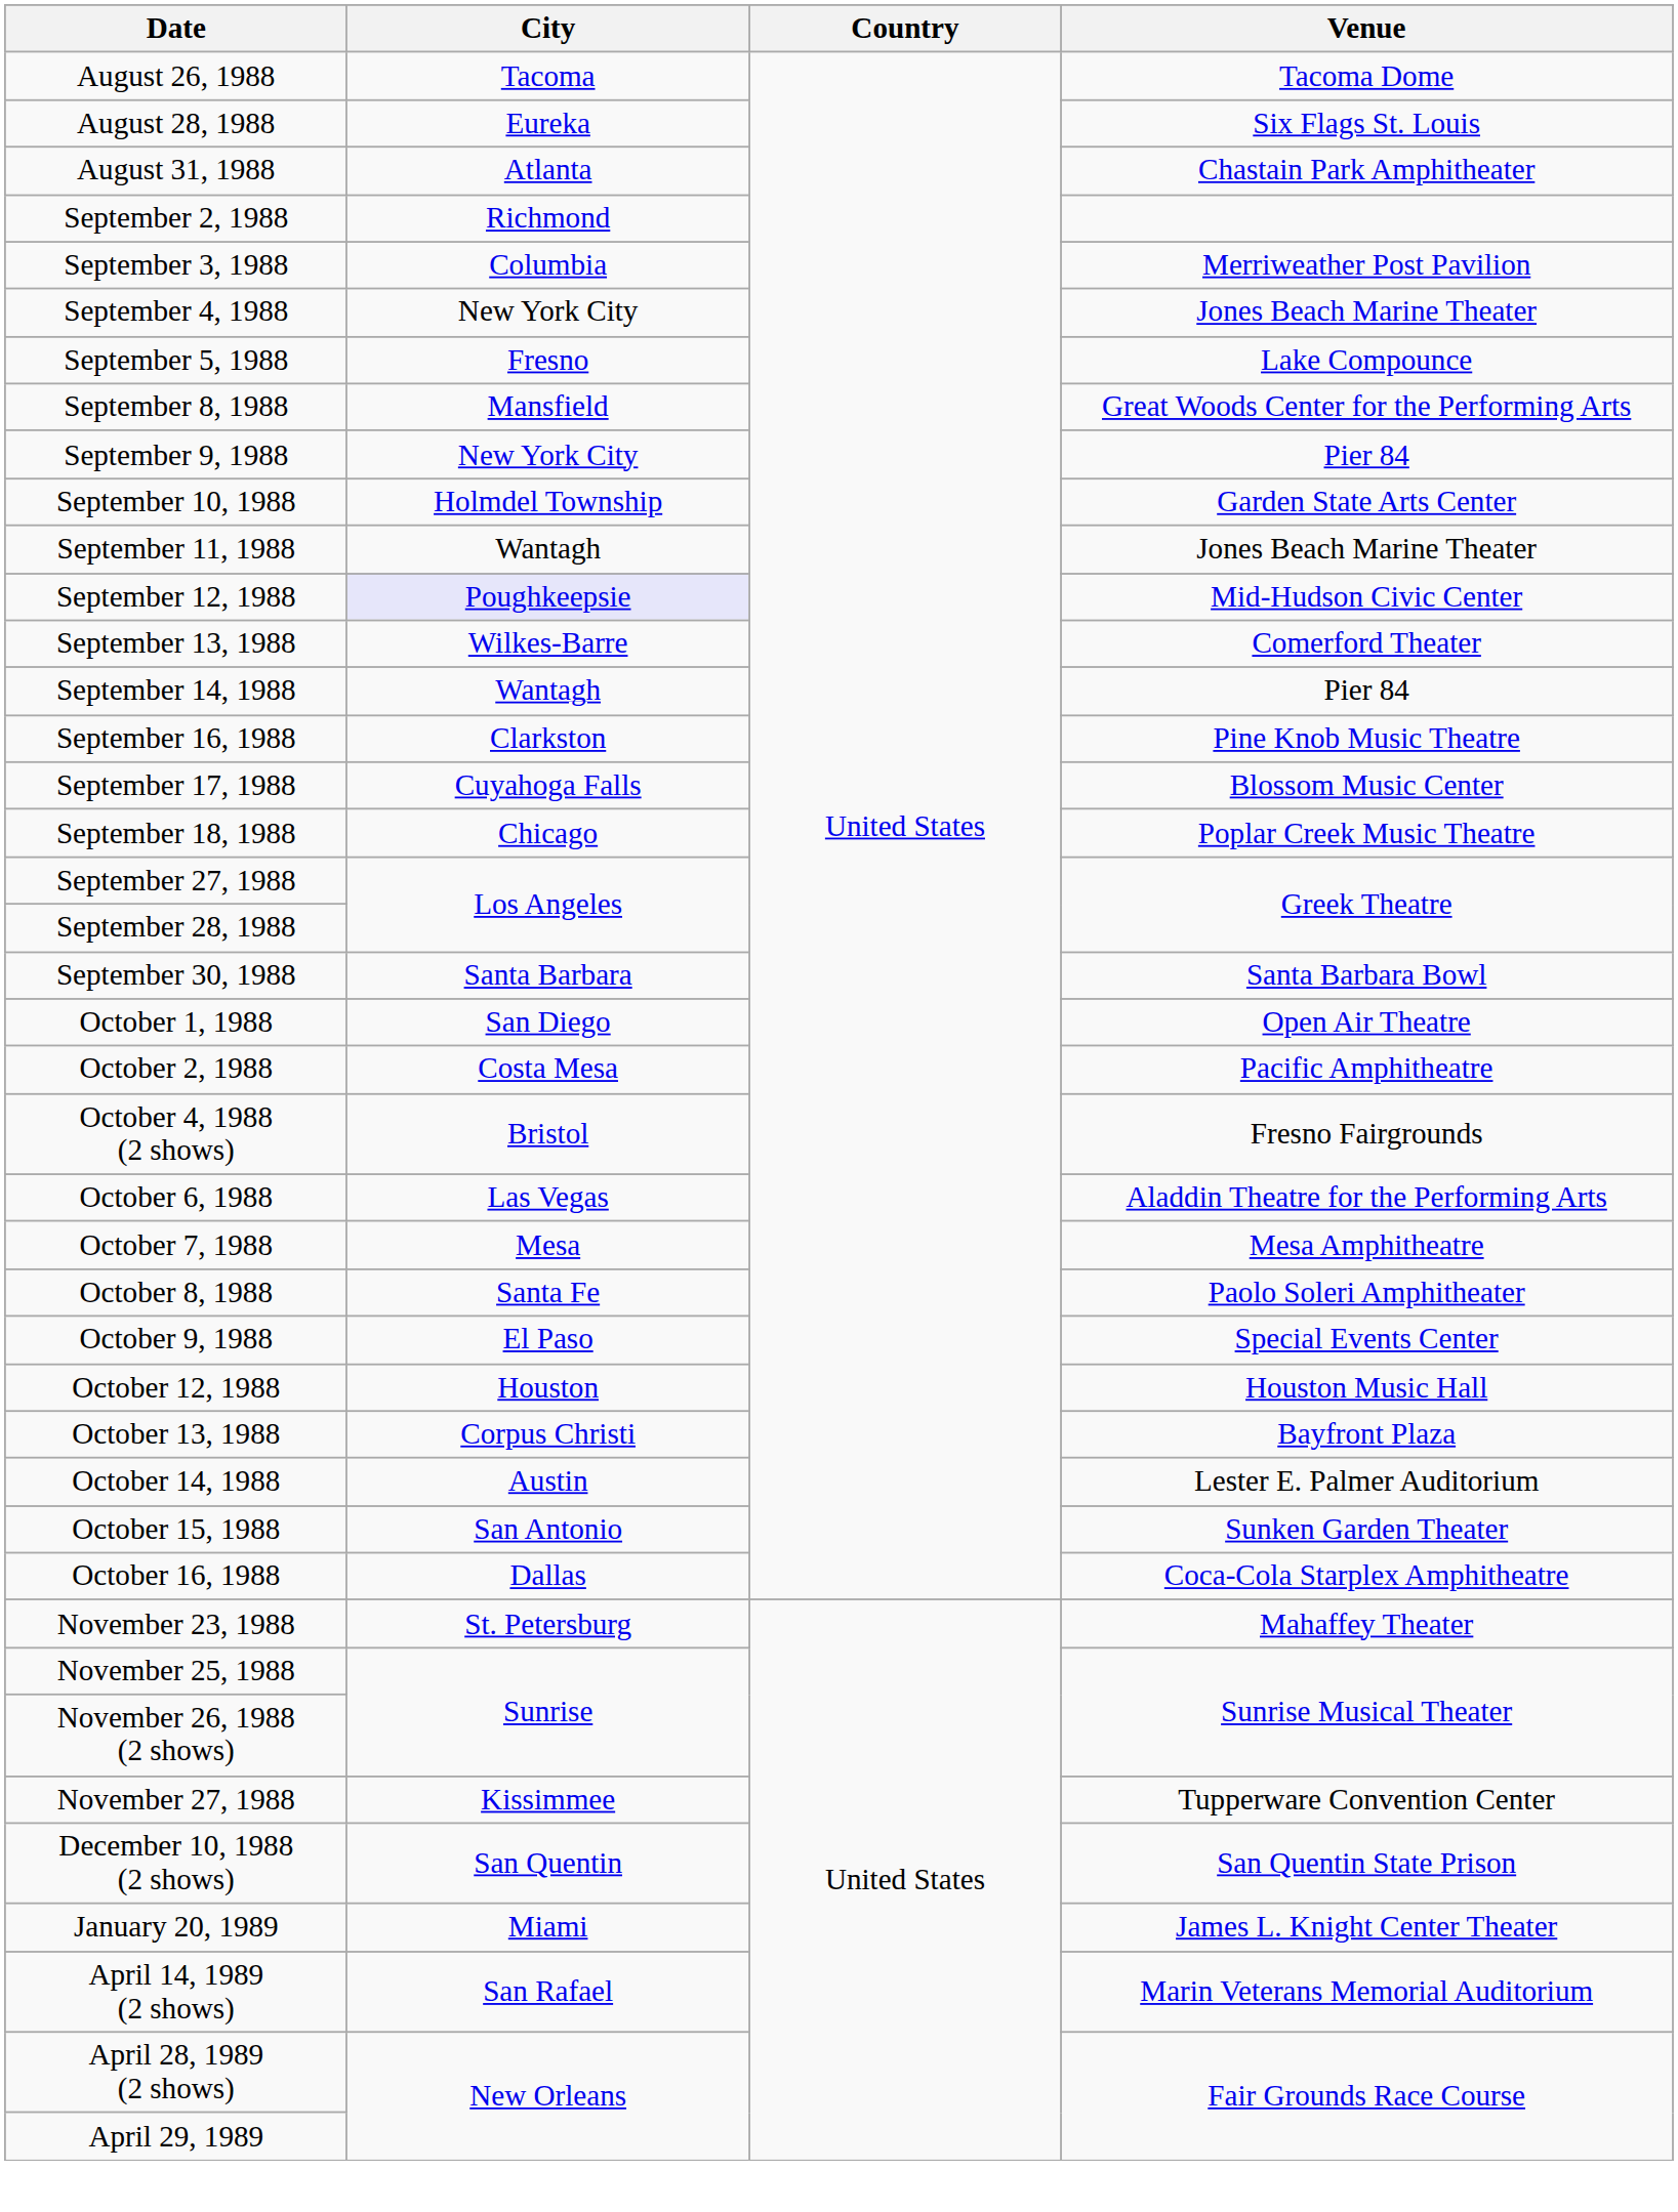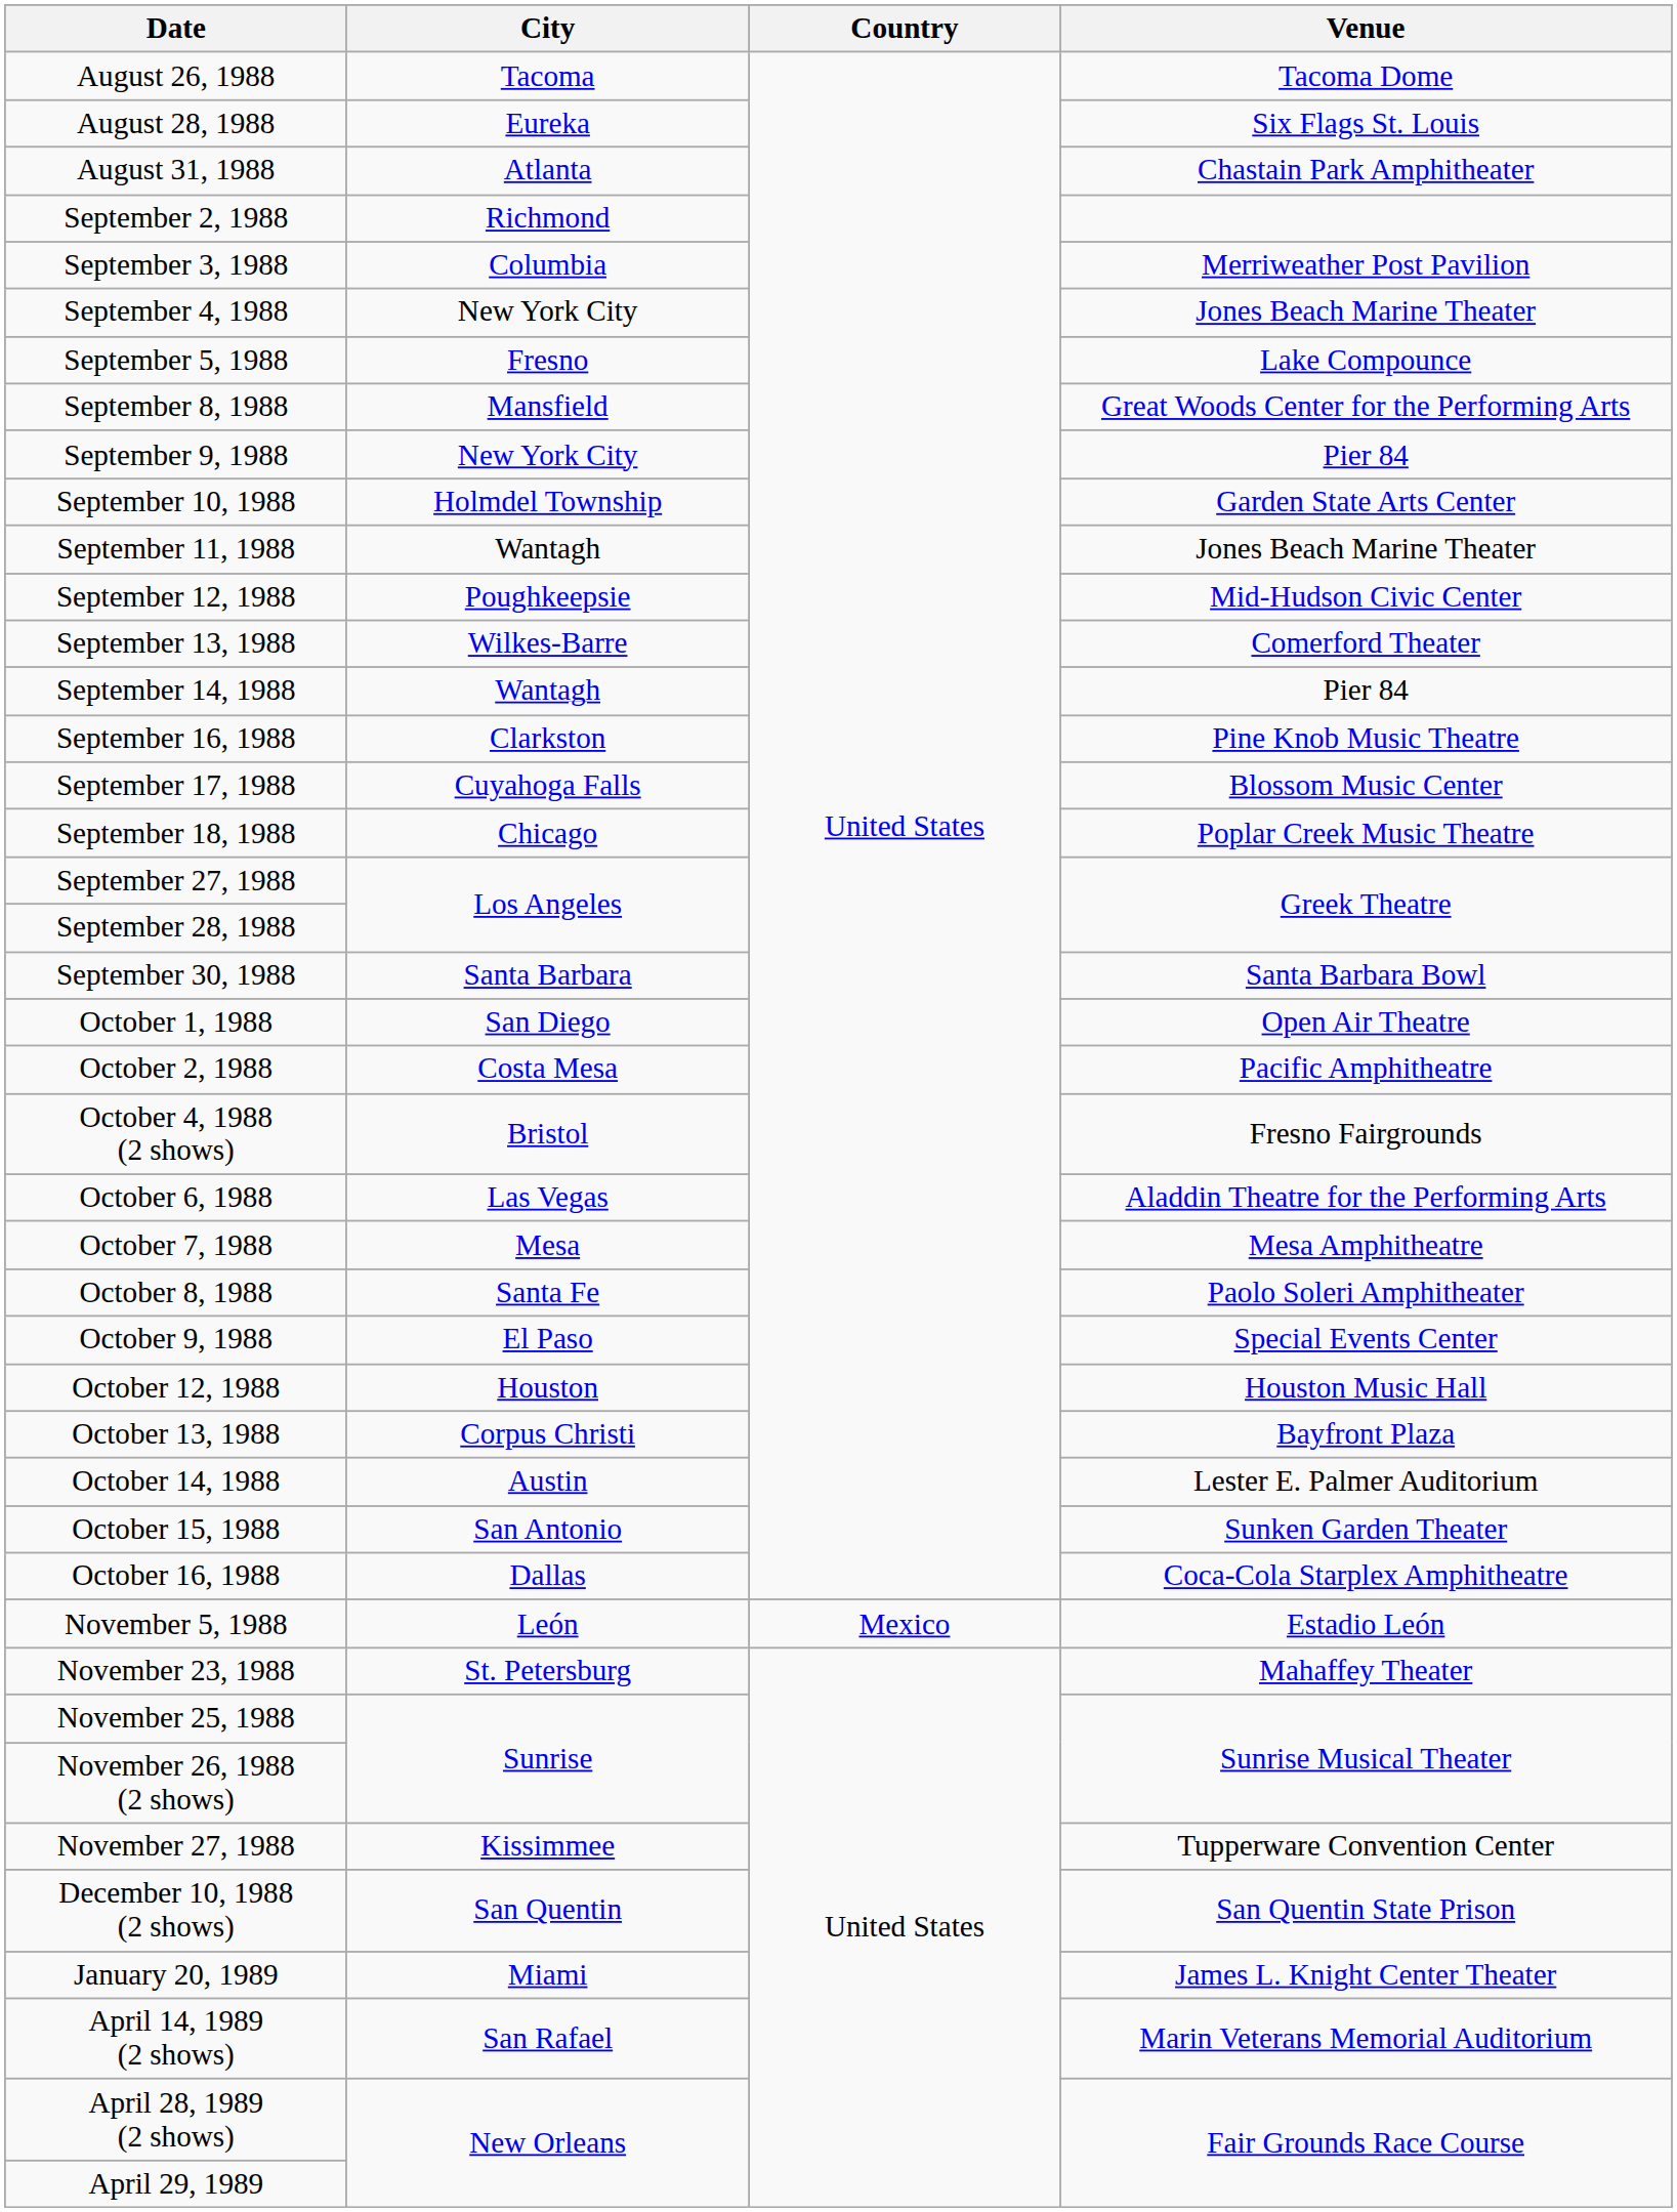September 12, 1988 | City: lavender background -> no background
+ row: November 5, 1988 | León | Mexico | Estadio León
